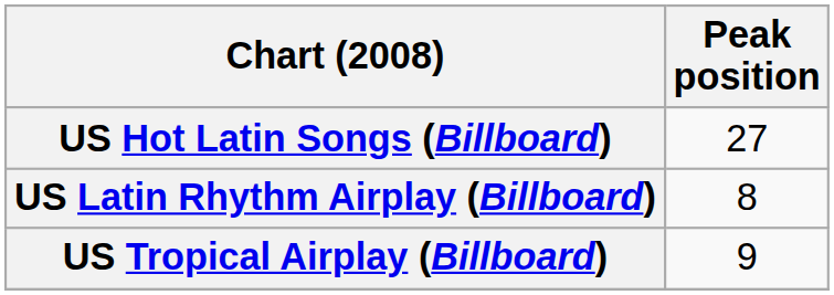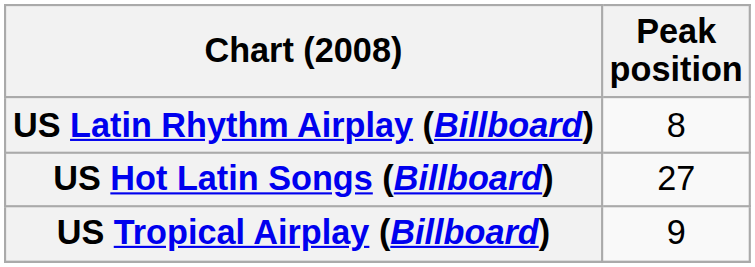rows swapped: US Hot Latin Songs (Billboard) <-> US Latin Rhythm Airplay (Billboard)
